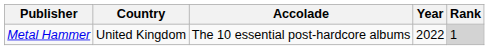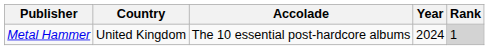Metal Hammer | Year: 2022 -> 2024
